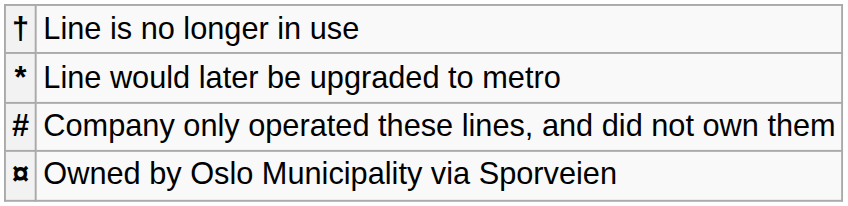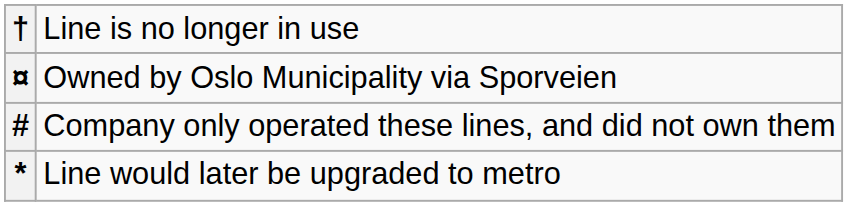rows swapped: * <-> ¤
